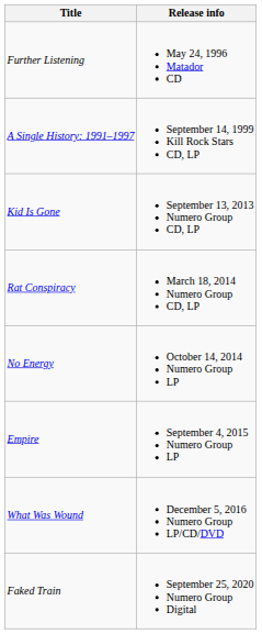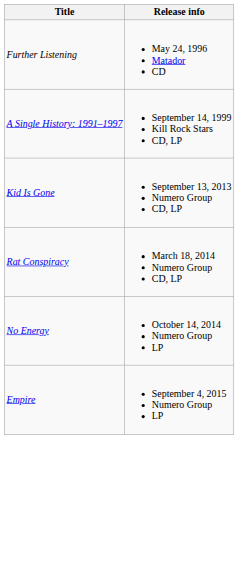- row: What Was Wound | December 5, 2016 Numero Group LP/CD/DVD
- row: Faked Train | September 25, 2020 Numero Group Digital
